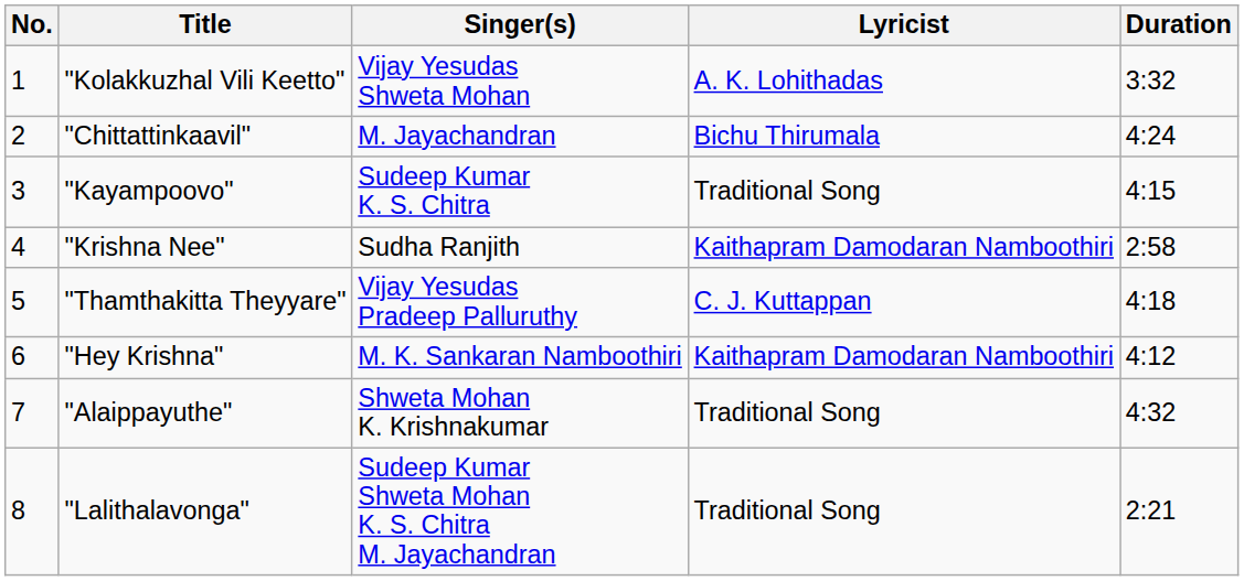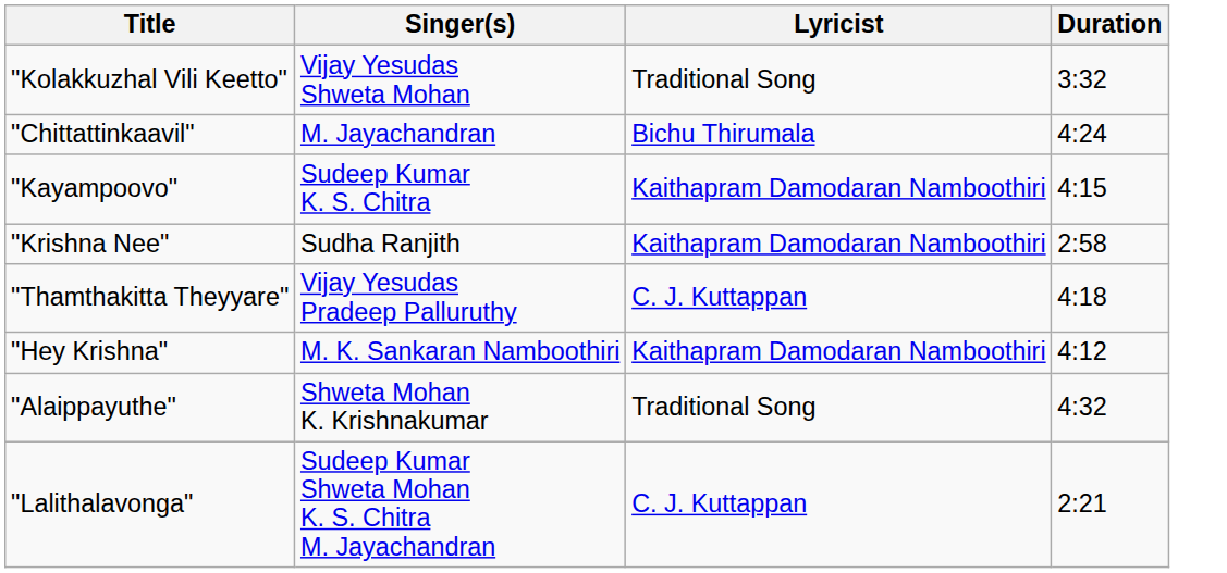- column: No. | 1 | 2 | 3 | 4 | 5 | 6 | 7 | 8
"Kolakkuzhal Vili Keetto" | Lyricist: A. K. Lohithadas -> Traditional Song
"Kayampoovo" | Lyricist: Traditional Song -> Kaithapram Damodaran Namboothiri
"Lalithalavonga" | Lyricist: Traditional Song -> C. J. Kuttappan
